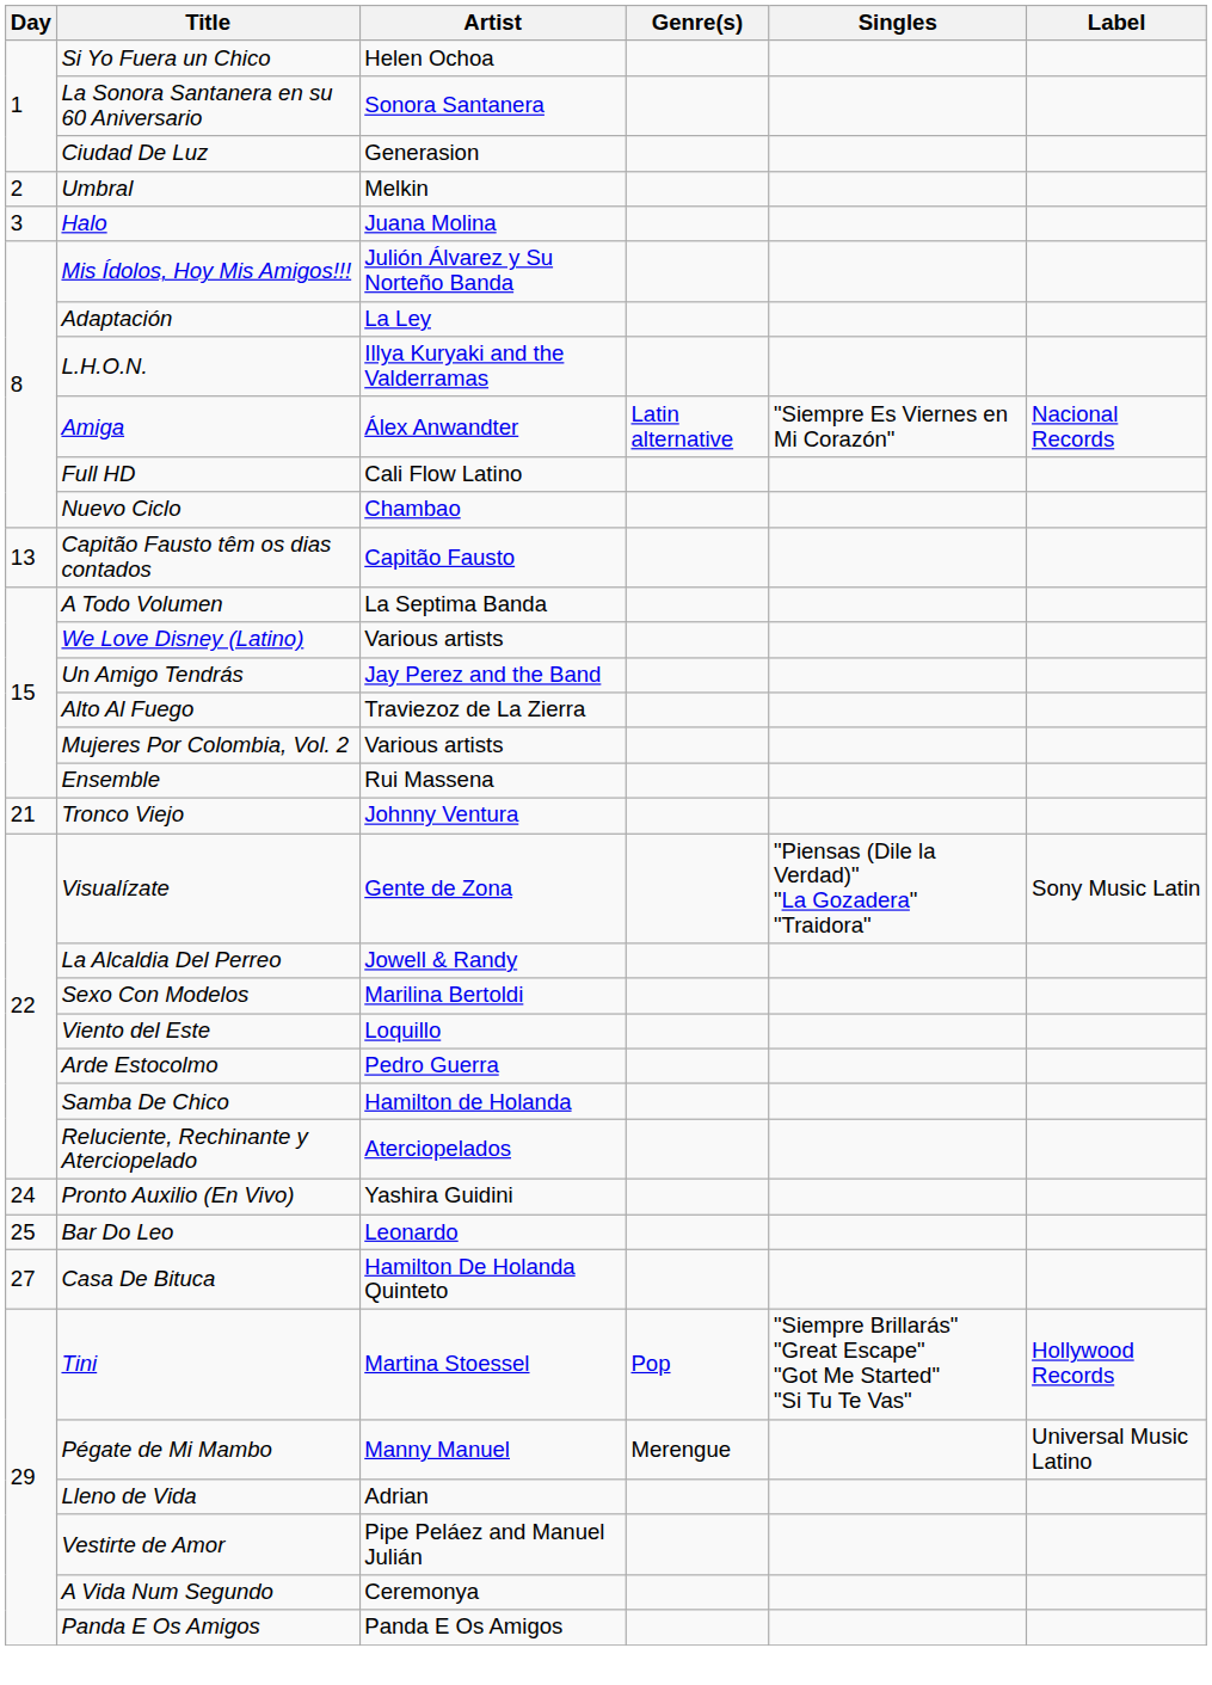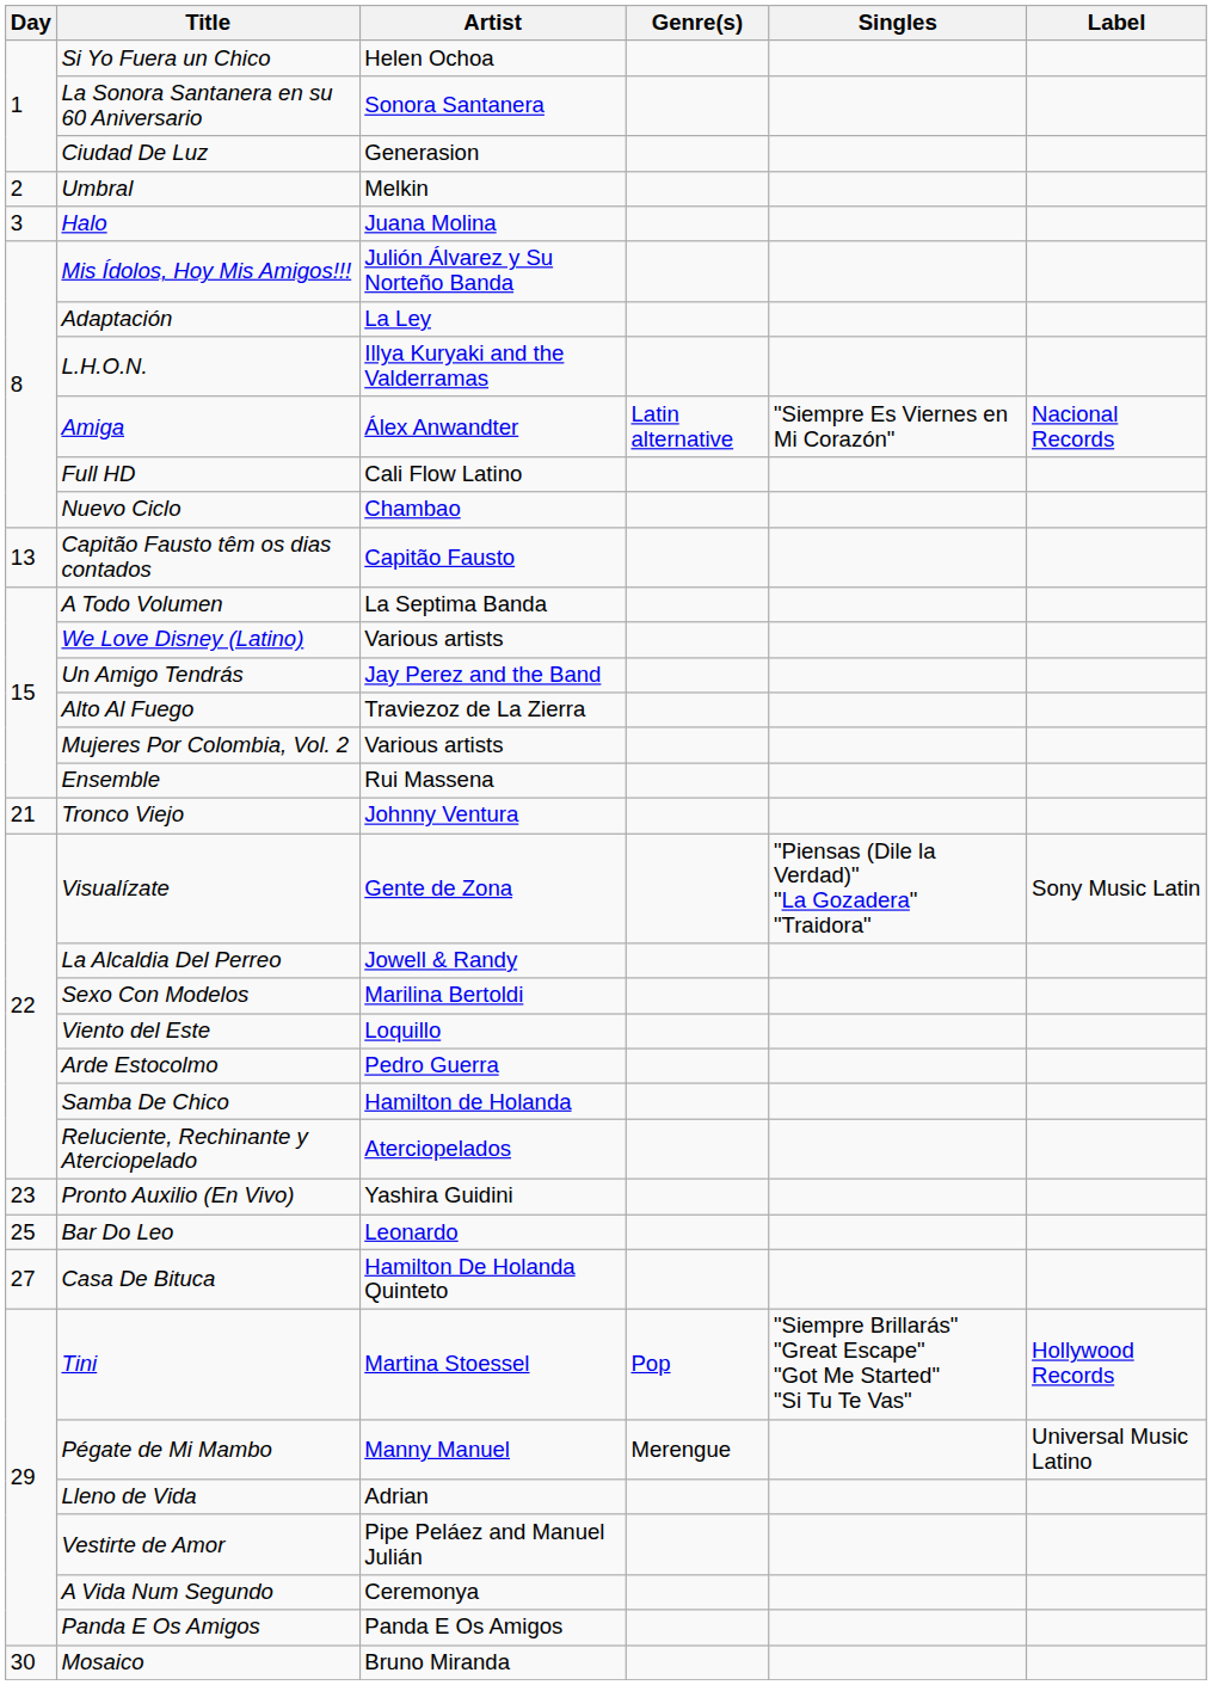Pronto Auxilio (En Vivo) | Day: 24 -> 23
+ row: 30 | Mosaico | Bruno Miranda
